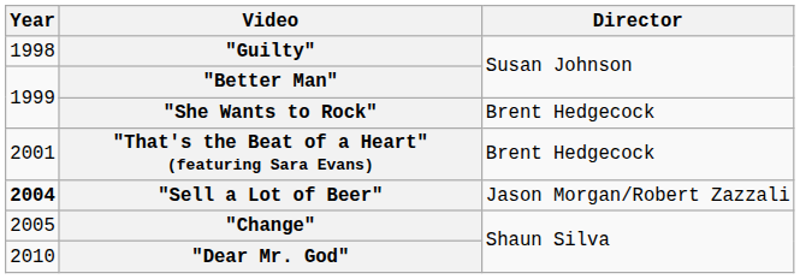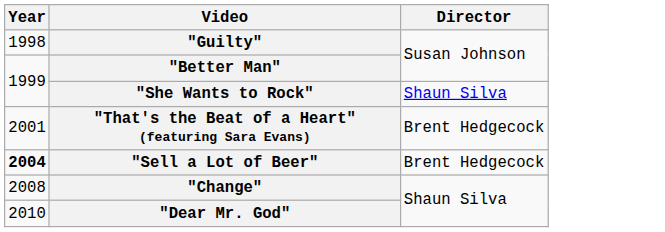"She Wants to Rock" | Director: Brent Hedgecock -> Shaun Silva
"Sell a Lot of Beer" | Director: Jason Morgan/Robert Zazzali -> Brent Hedgecock
"Change" | Year: 2005 -> 2008
